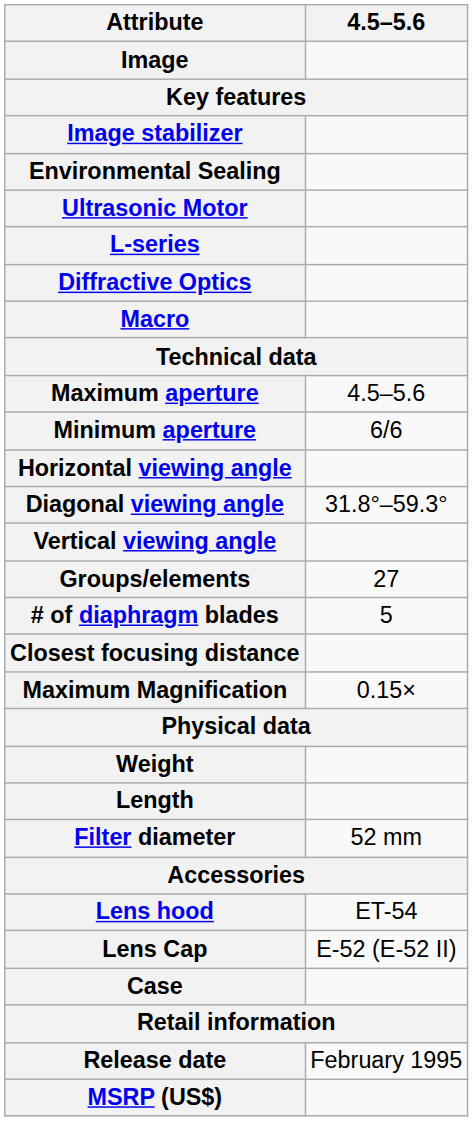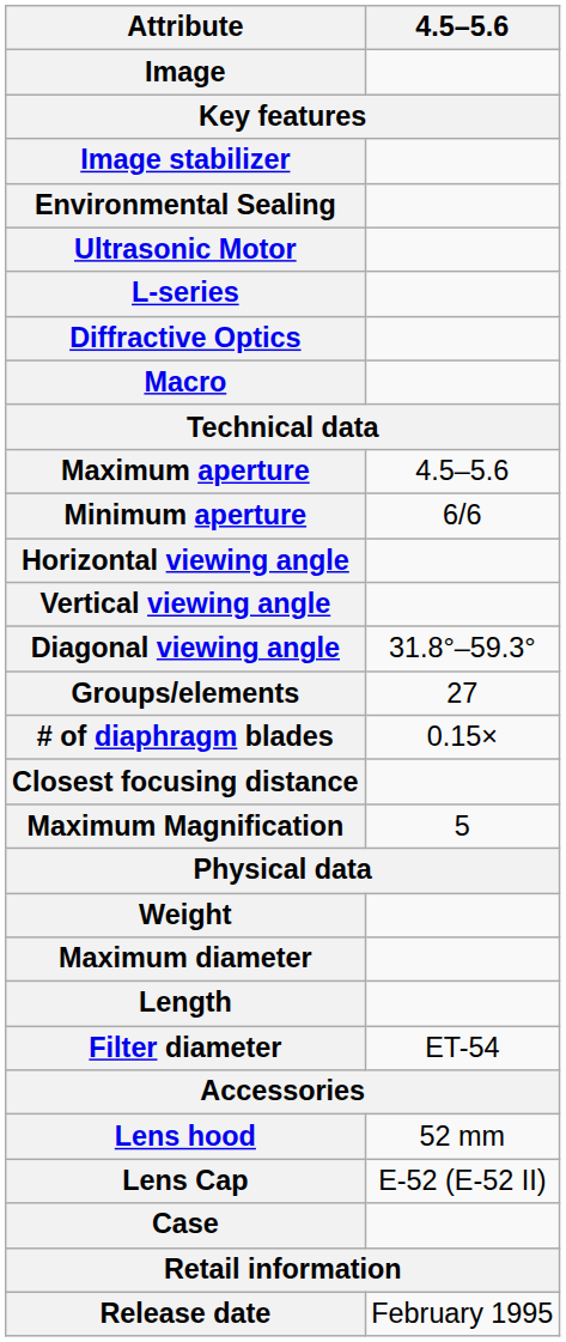rows swapped: Vertical viewing angle <-> Diagonal viewing angle
# of diaphragm blades | 4.5–5.6: 5 -> 0.15×
Maximum Magnification | 4.5–5.6: 0.15× -> 5
+ row: Maximum diameter
Filter diameter | 4.5–5.6: 52 mm -> ET-54
Lens hood | 4.5–5.6: ET-54 -> 52 mm
- row: MSRP (US$)
